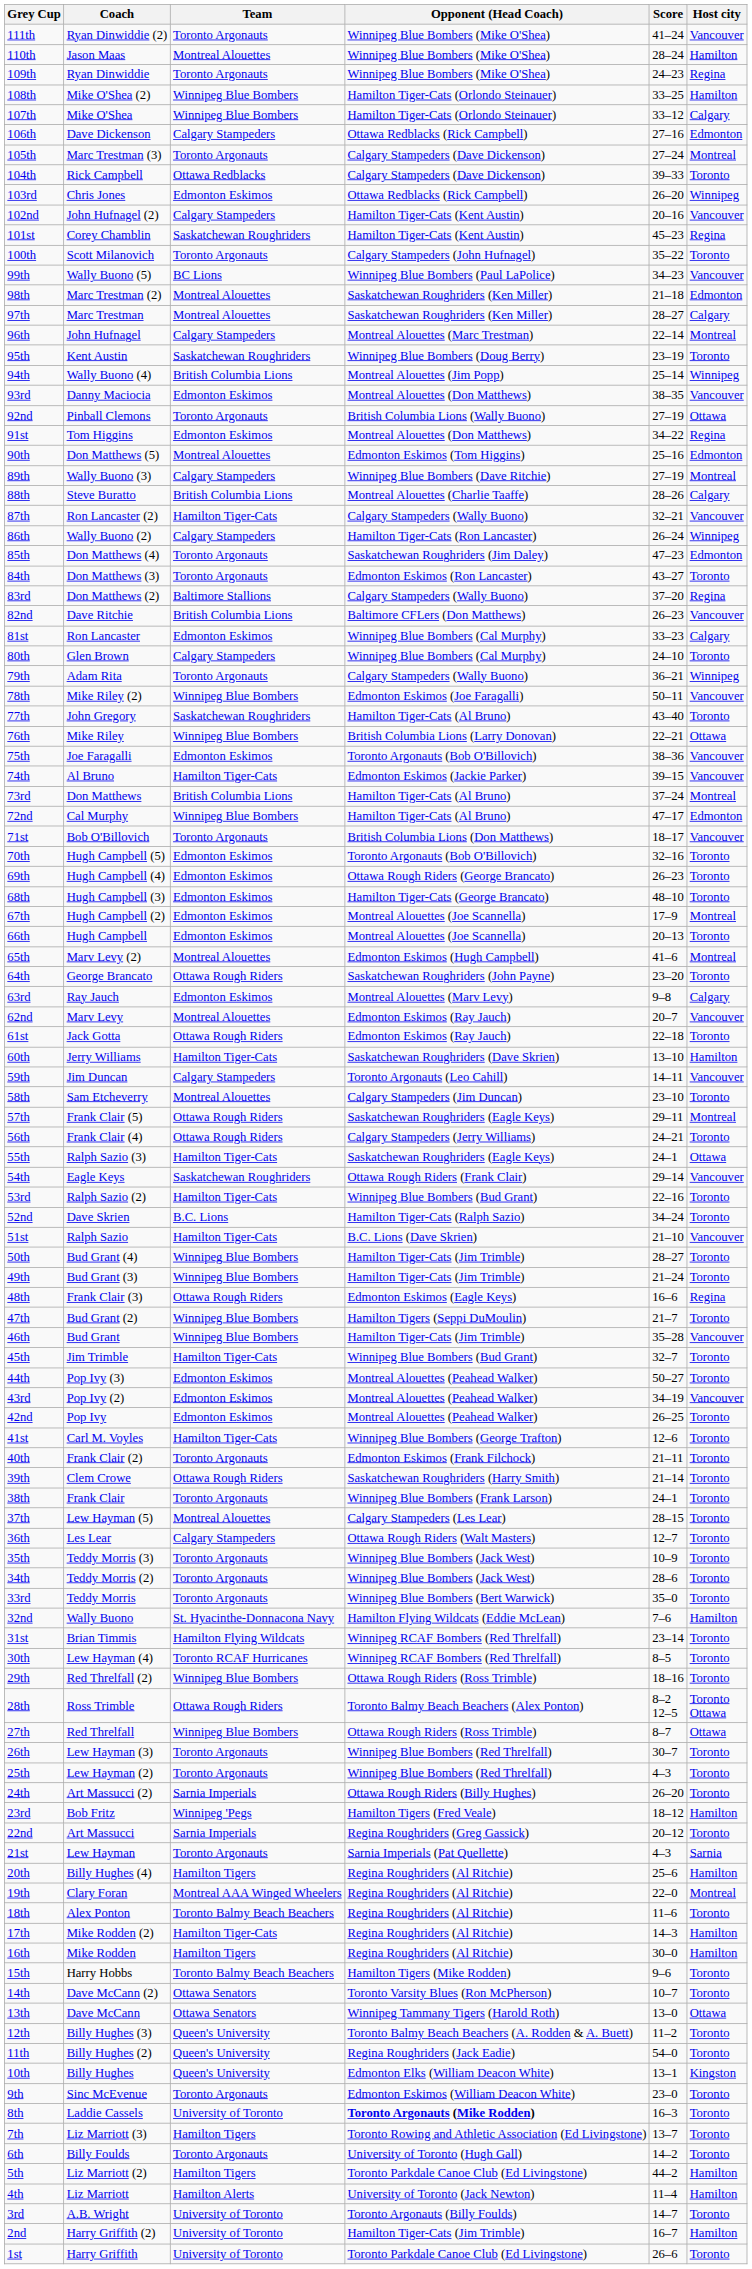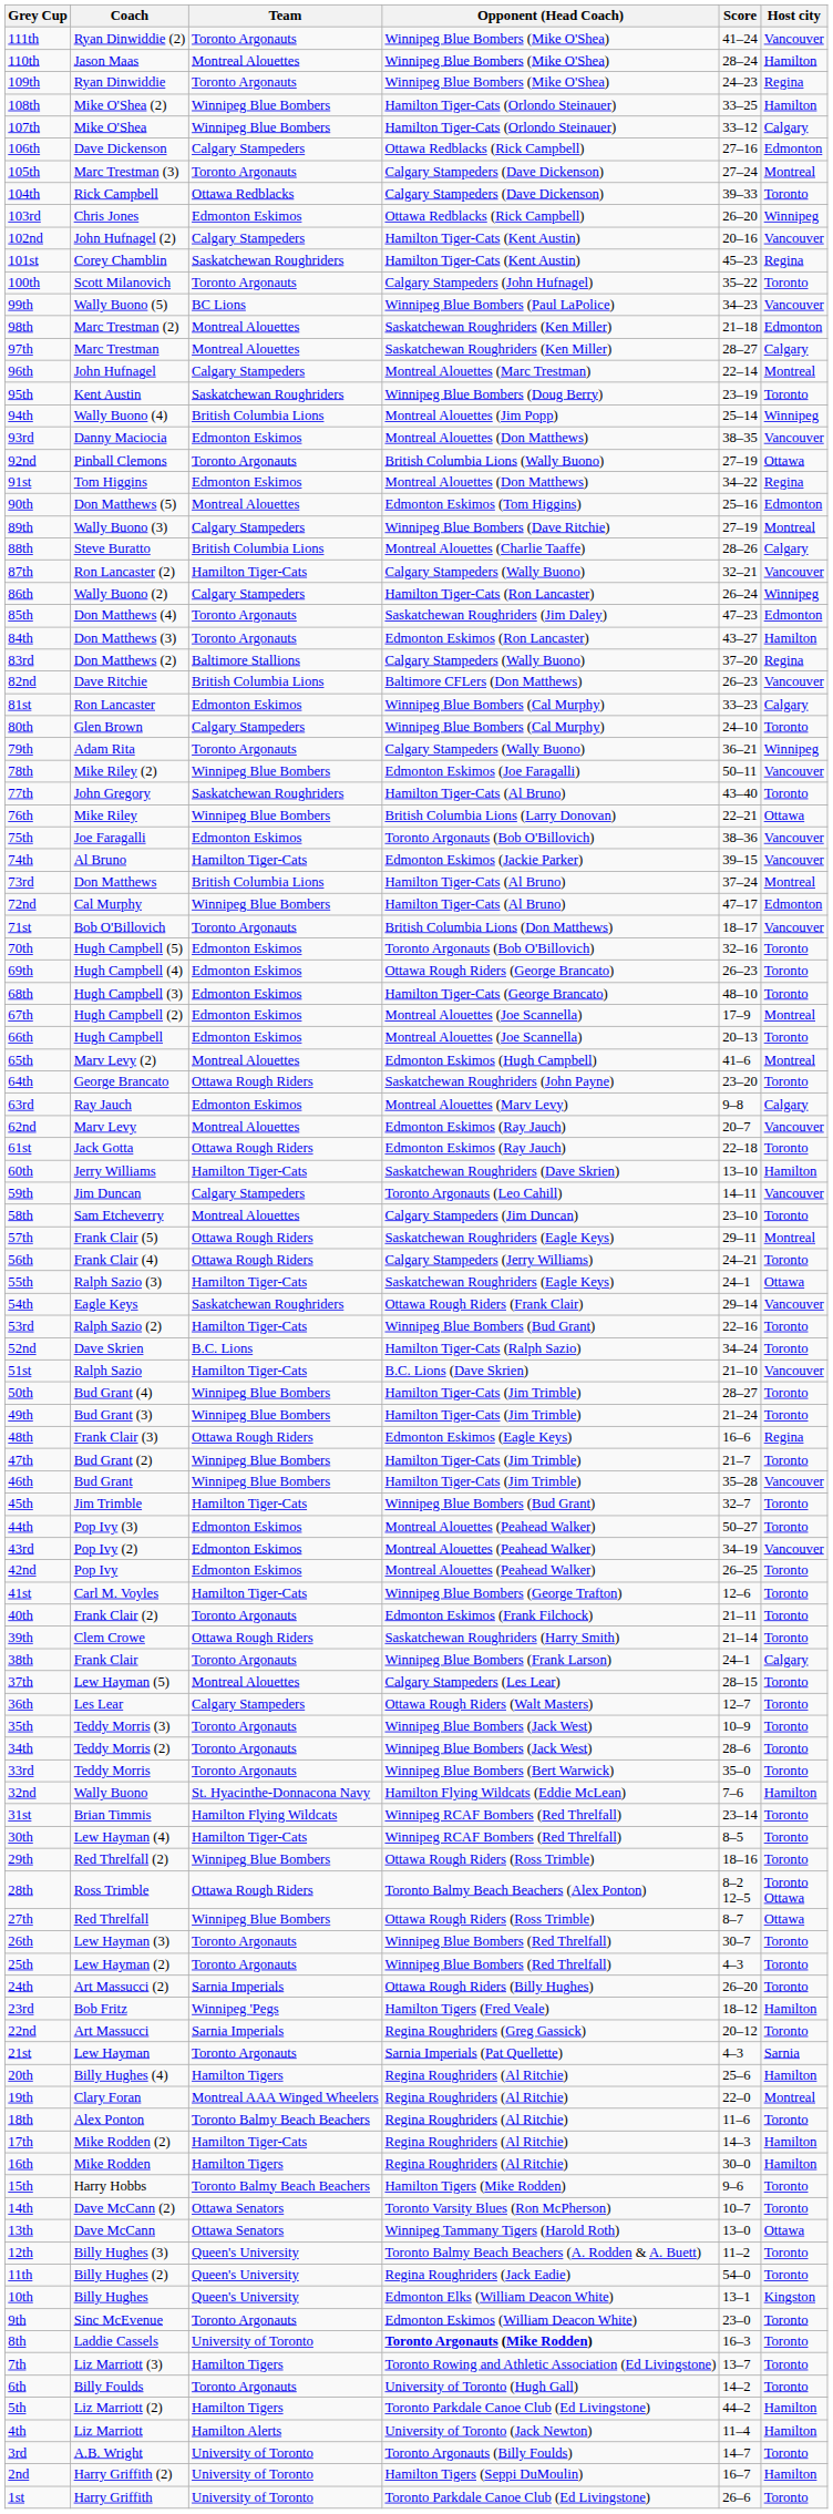84th | Host city: Toronto -> Hamilton
47th | Opponent (Head Coach): Hamilton Tigers (Seppi DuMoulin) -> Hamilton Tiger-Cats (Jim Trimble)
38th | Host city: Toronto -> Calgary
30th | Team: Toronto RCAF Hurricanes -> Hamilton Tiger-Cats
2nd | Opponent (Head Coach): Hamilton Tiger-Cats (Jim Trimble) -> Hamilton Tigers (Seppi DuMoulin)
